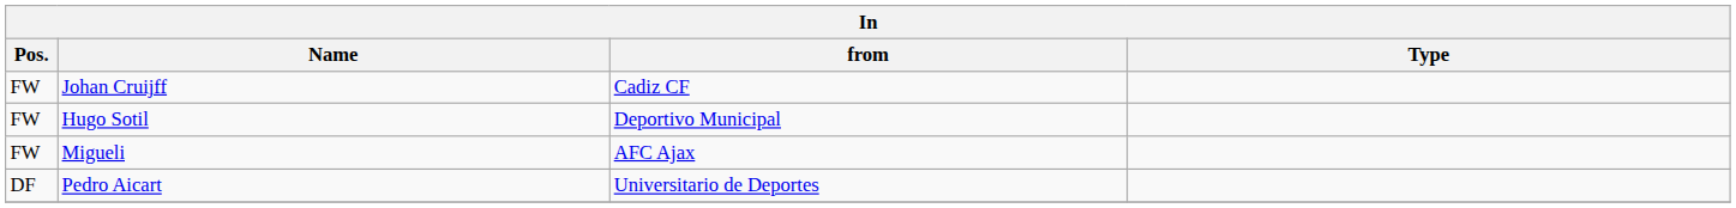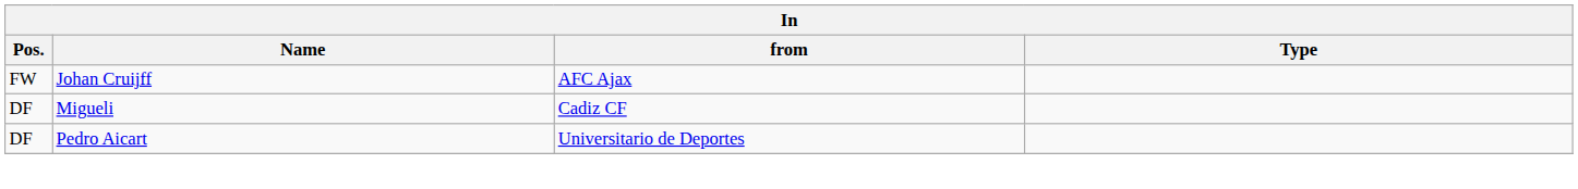Johan Cruijff | from: Cadiz CF -> AFC Ajax
- row: FW | Hugo Sotil | Deportivo Municipal
Migueli | Pos.: FW -> DF
Migueli | from: AFC Ajax -> Cadiz CF
